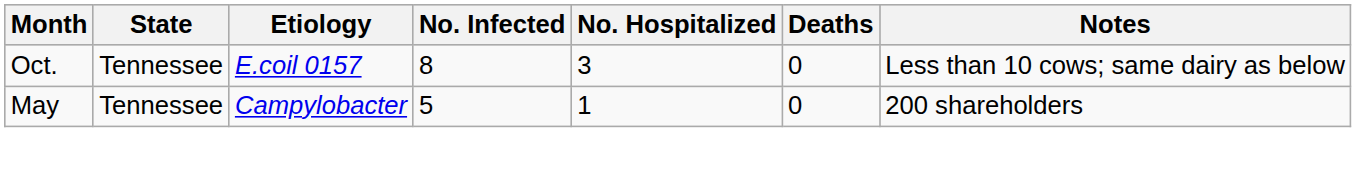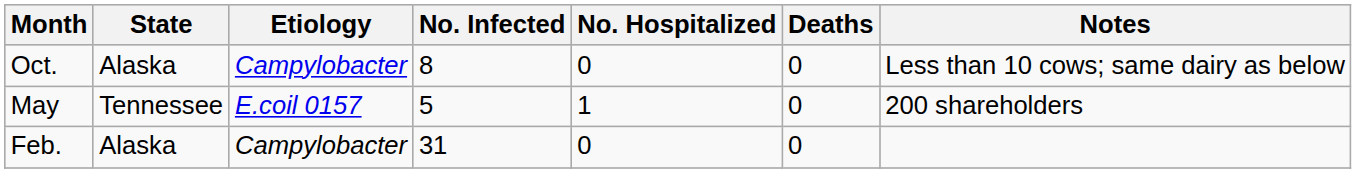Oct. | State: Tennessee -> Alaska
Oct. | Etiology: E.coil 0157 -> Campylobacter
Oct. | No. Hospitalized: 3 -> 0
May | Etiology: Campylobacter -> E.coil 0157
+ row: Feb. | Alaska | Campylobacter | 31 | 0 | 0
